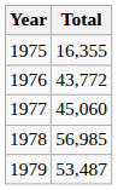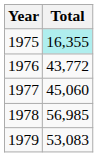1975 | Total: no background -> paleturquoise background
1979 | Total: 53,487 -> 53,083
